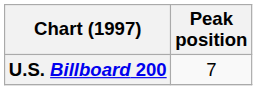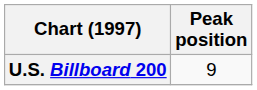U.S. Billboard 200 | Peak position: 7 -> 9
